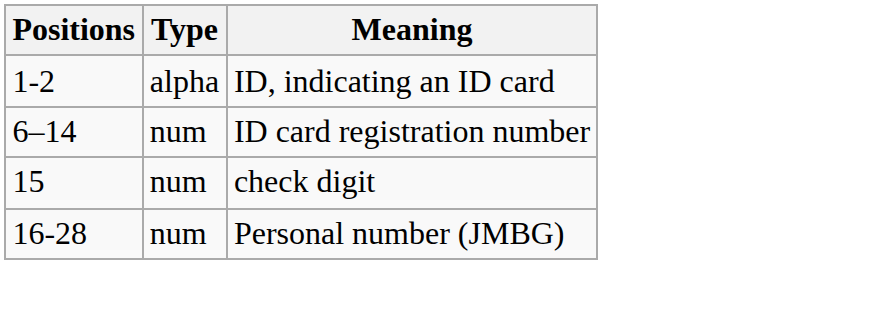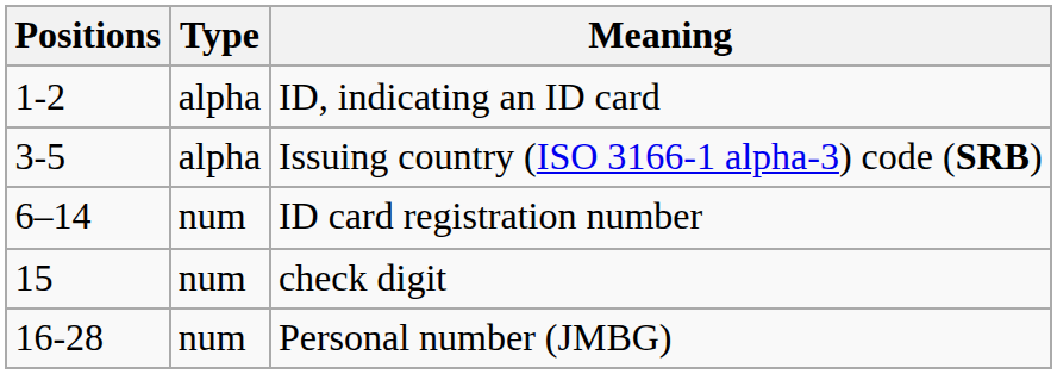+ row: 3-5 | alpha | Issuing country (ISO 3166-1 alpha-3) code (SRB)
